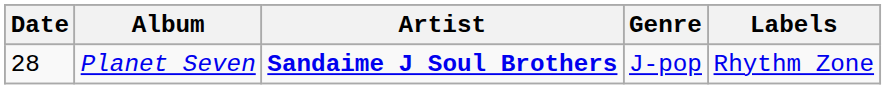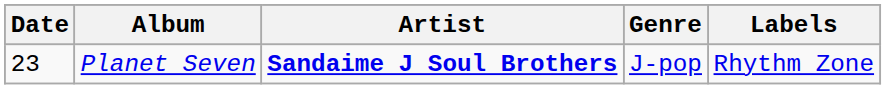Planet Seven | Date: 28 -> 23
